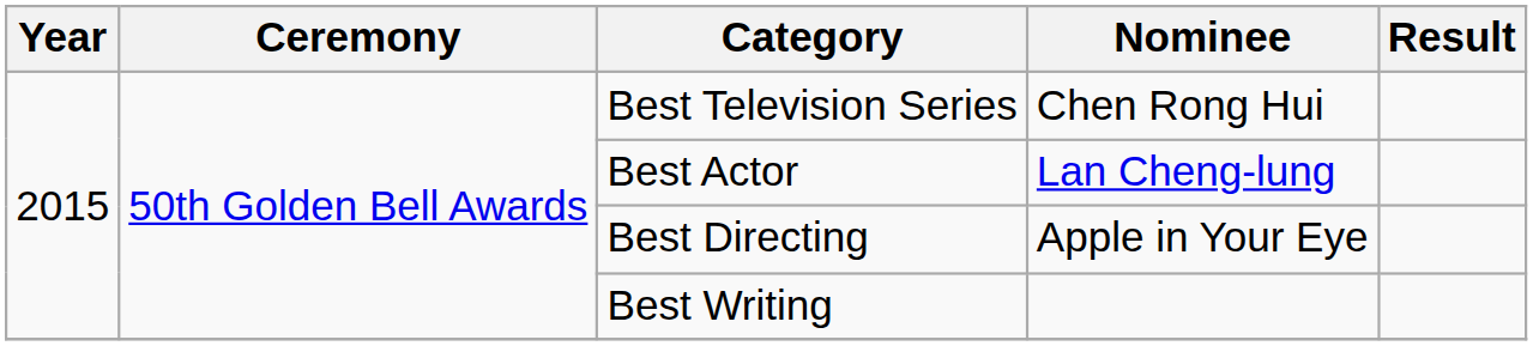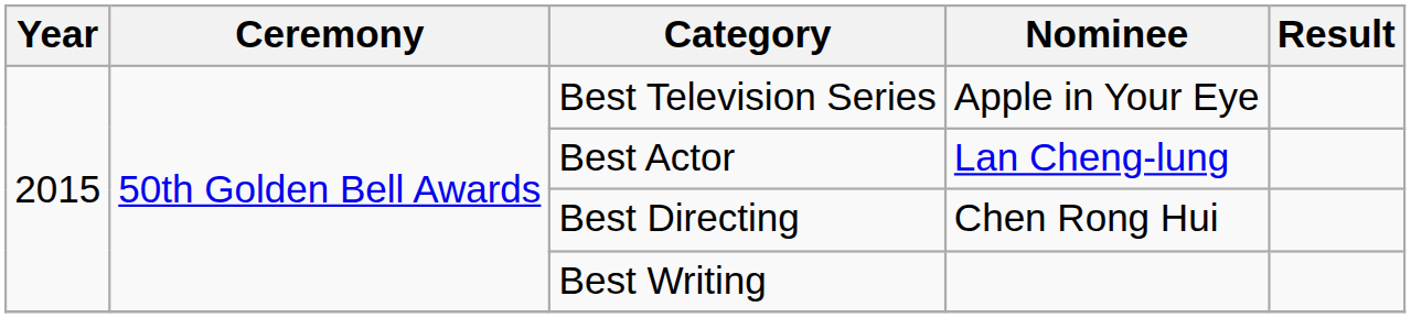Best Television Series | Nominee: Chen Rong Hui -> Apple in Your Eye
Best Directing | Nominee: Apple in Your Eye -> Chen Rong Hui
